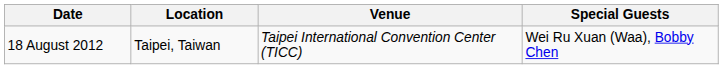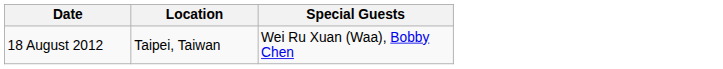- column: Venue | Taipei International Convention Center (TICC)
